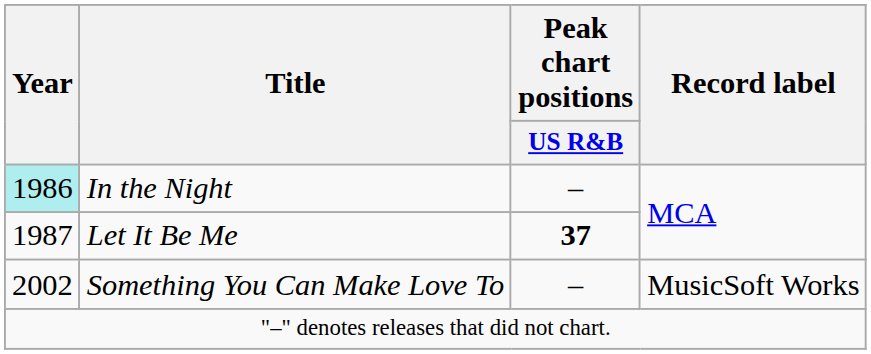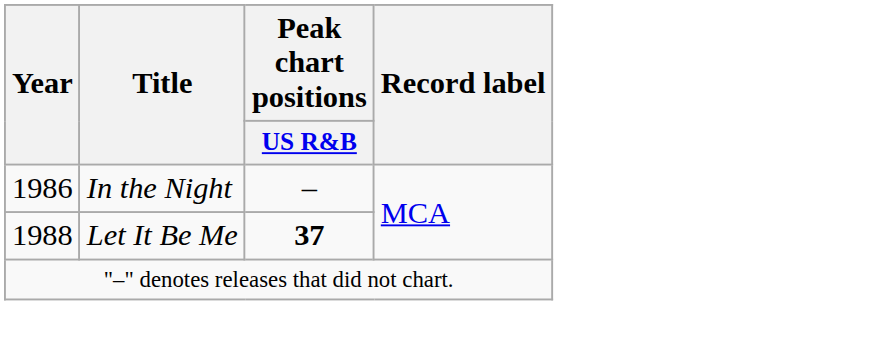In the Night | Year: paleturquoise background -> no background
Let It Be Me | Year: 1987 -> 1988
- row: 2002 | Something You Can Make Love To | – | MusicSoft Works
